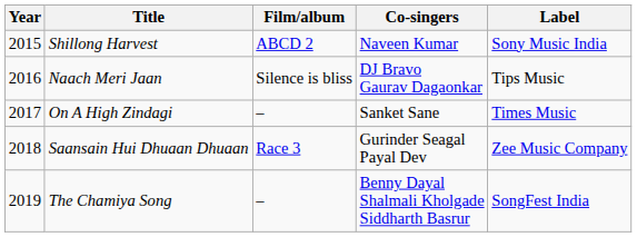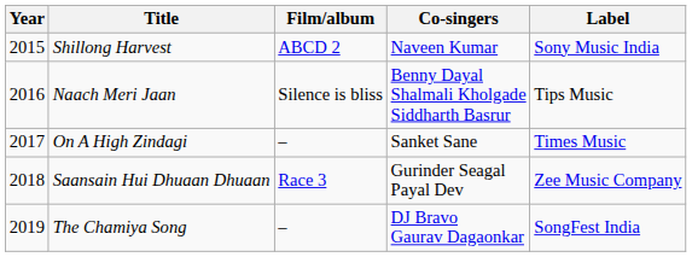Naach Meri Jaan | Co-singers: DJ Bravo Gaurav Dagaonkar -> Benny Dayal Shalmali Kholgade Siddharth Basrur
The Chamiya Song | Co-singers: Benny Dayal Shalmali Kholgade Siddharth Basrur -> DJ Bravo Gaurav Dagaonkar
